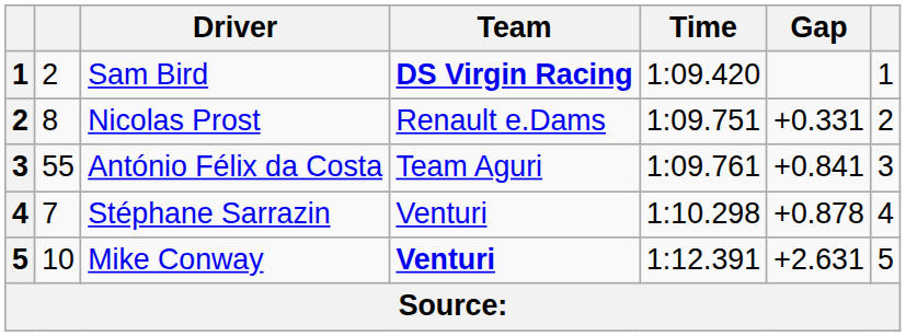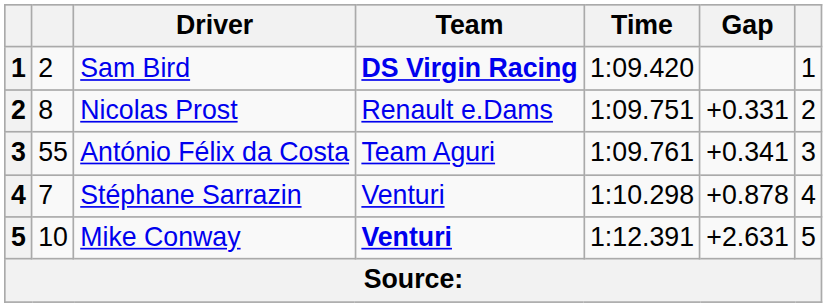António Félix da Costa | Gap: +0.841 -> +0.341
